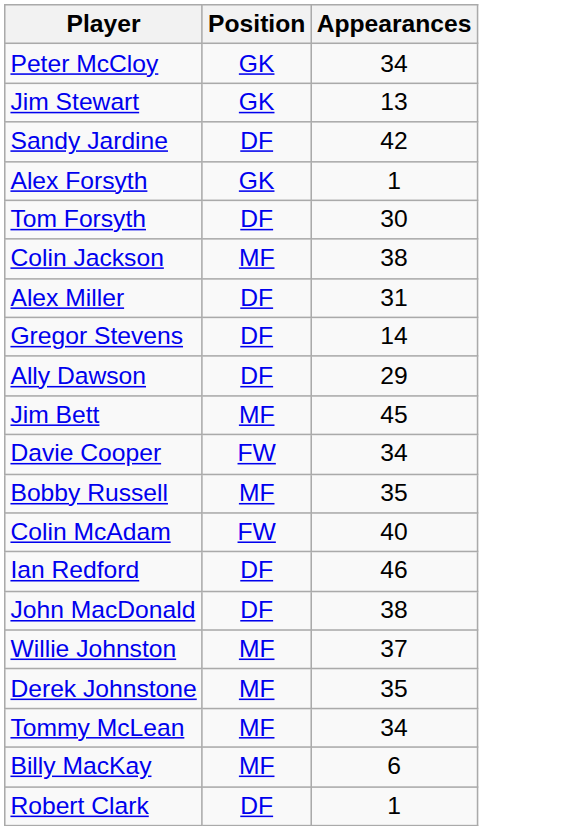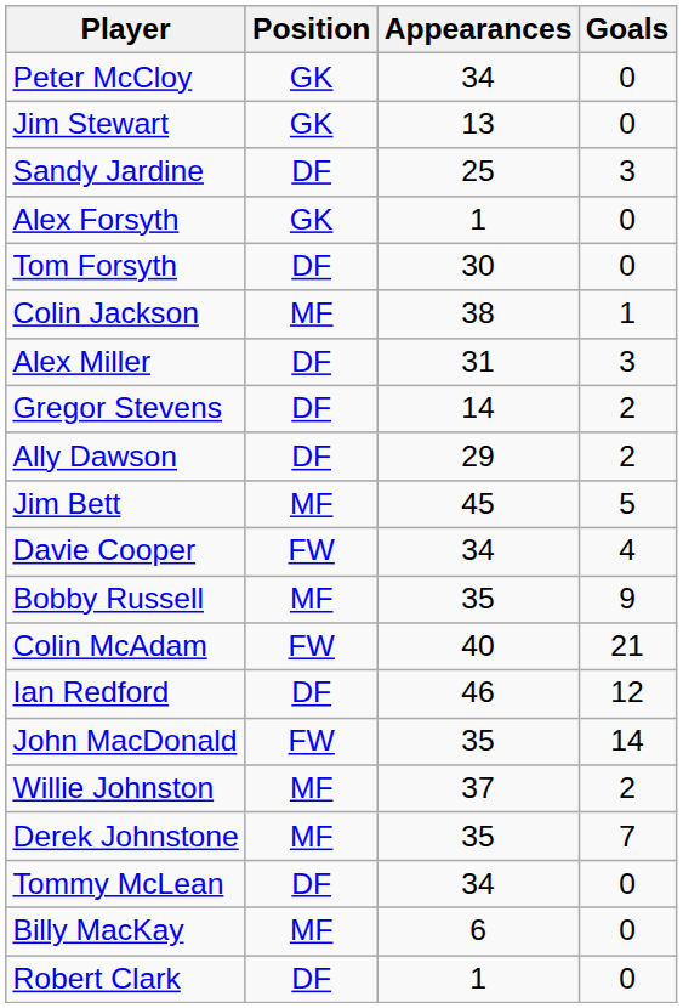+ column: Goals | 0 | 0 | 3 | 0 | 0 | 1 | 3 | 2 | 2 | 5 | 4 | 9 | 21 | 12 | 14 | 2 | 7 | 0 | 0 | 0
Sandy Jardine | Appearances: 42 -> 25
John MacDonald | Position: DF -> FW
John MacDonald | Appearances: 38 -> 35
Tommy McLean | Position: MF -> DF
